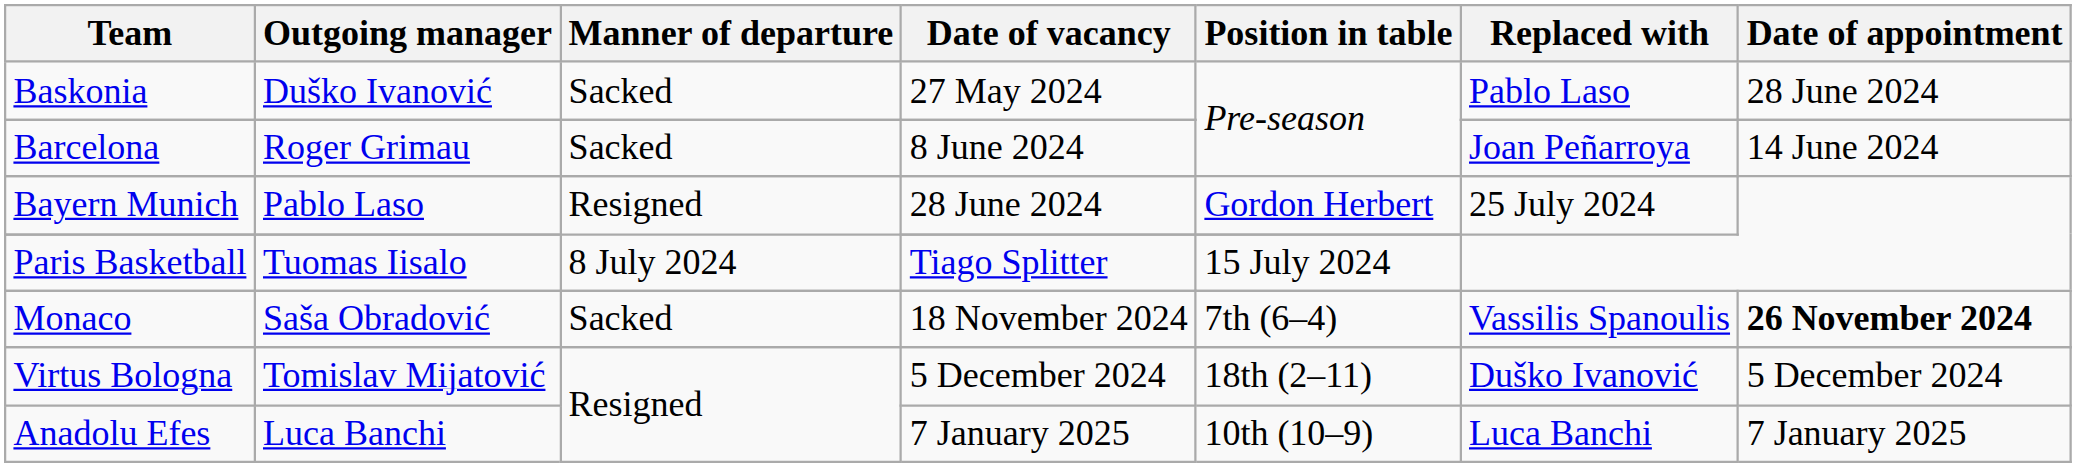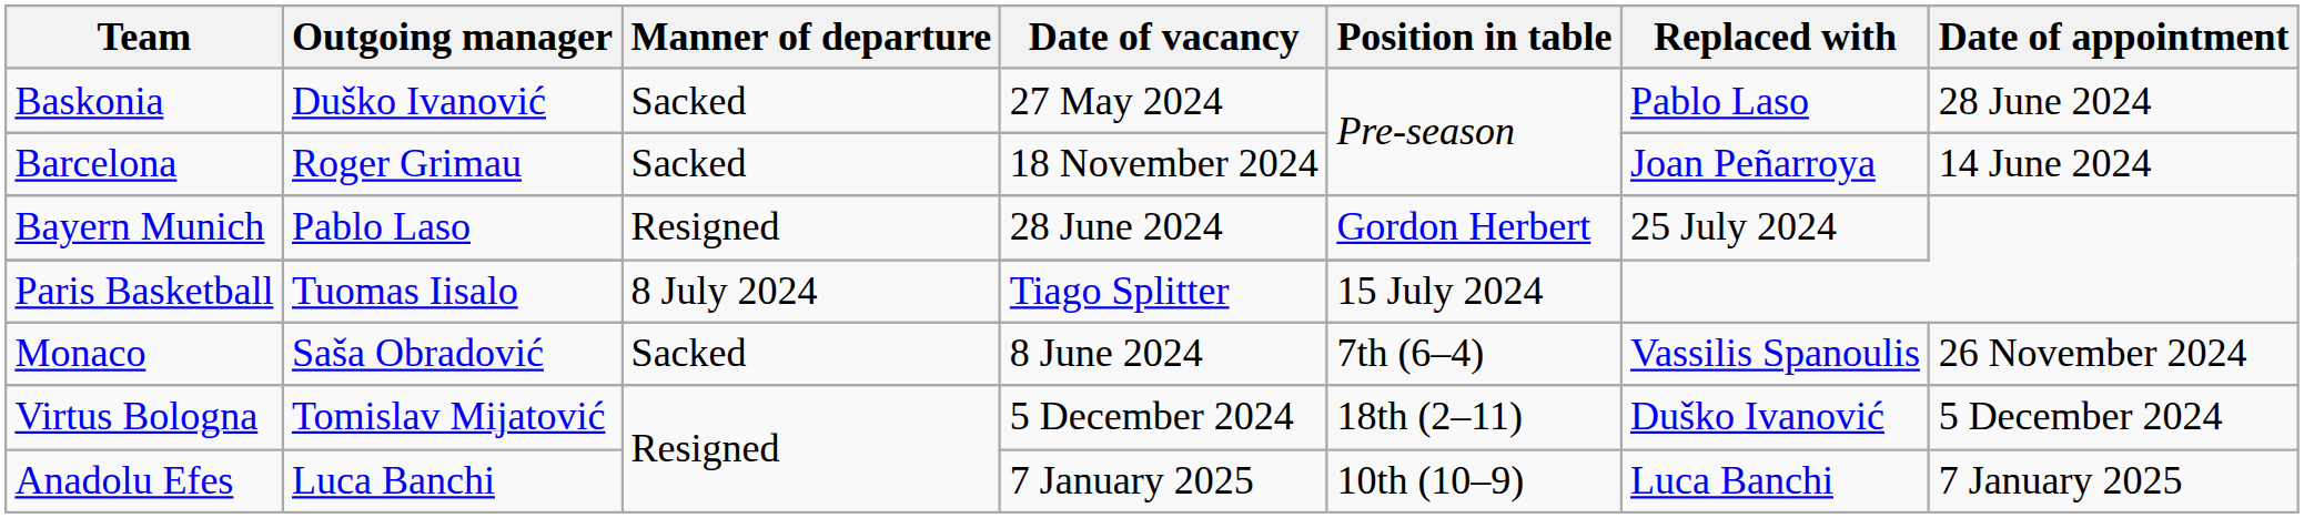Barcelona | Date of vacancy: 8 June 2024 -> 18 November 2024
Monaco | Date of vacancy: 18 November 2024 -> 8 June 2024
Monaco | Date of appointment: bold -> normal
